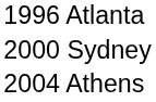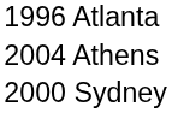rows swapped: 2000 Sydney <-> 2004 Athens
